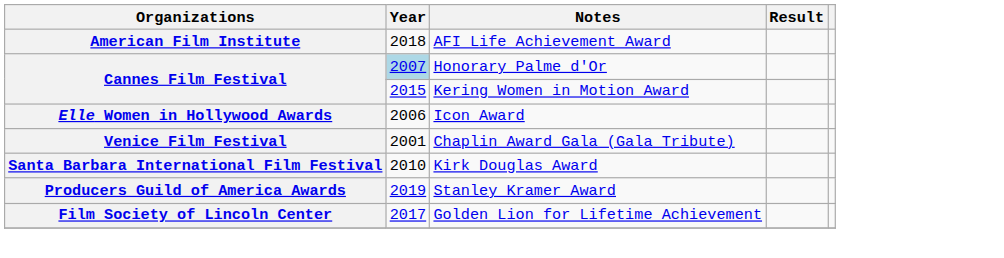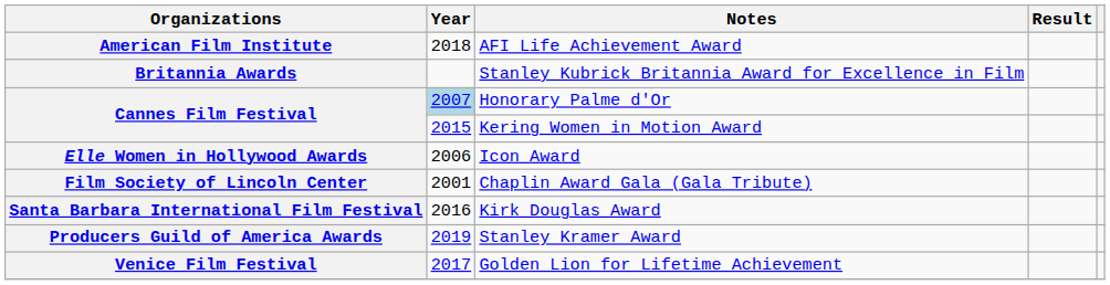+ row: Britannia Awards | Stanley Kubrick Britannia Award for Excellence in Film
Chaplin Award Gala (Gala Tribute) | Organizations: Venice Film Festival -> Film Society of Lincoln Center
Kirk Douglas Award | Year: 2010 -> 2016
Golden Lion for Lifetime Achievement | Organizations: Film Society of Lincoln Center -> Venice Film Festival
